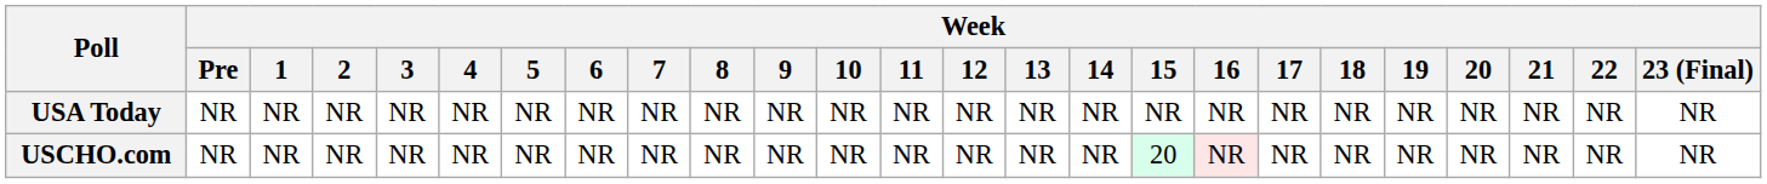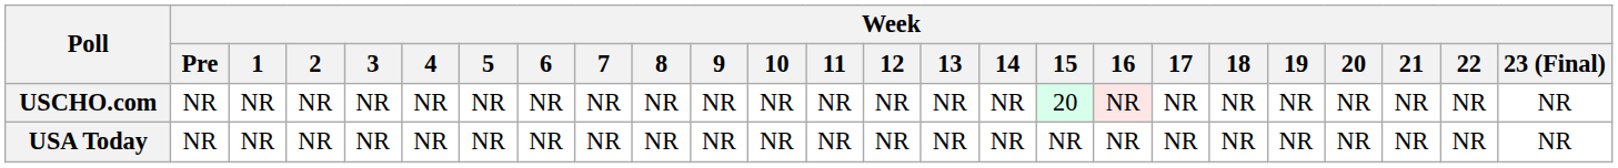rows swapped: USCHO.com <-> USA Today
